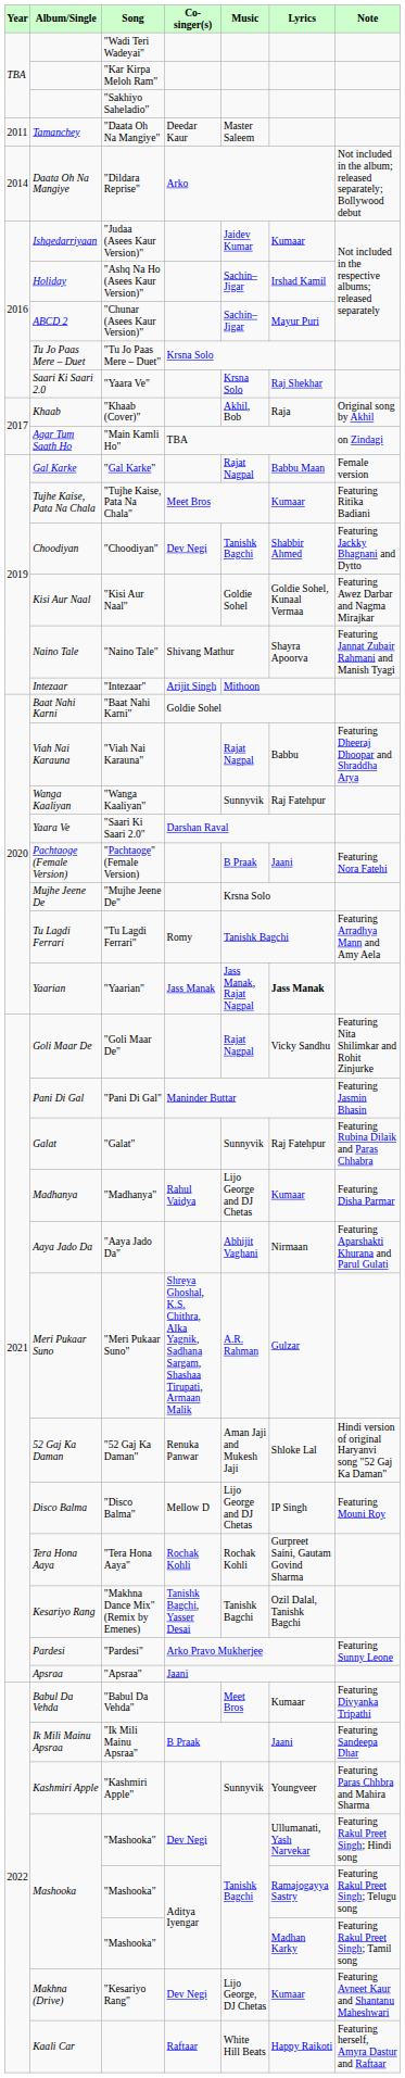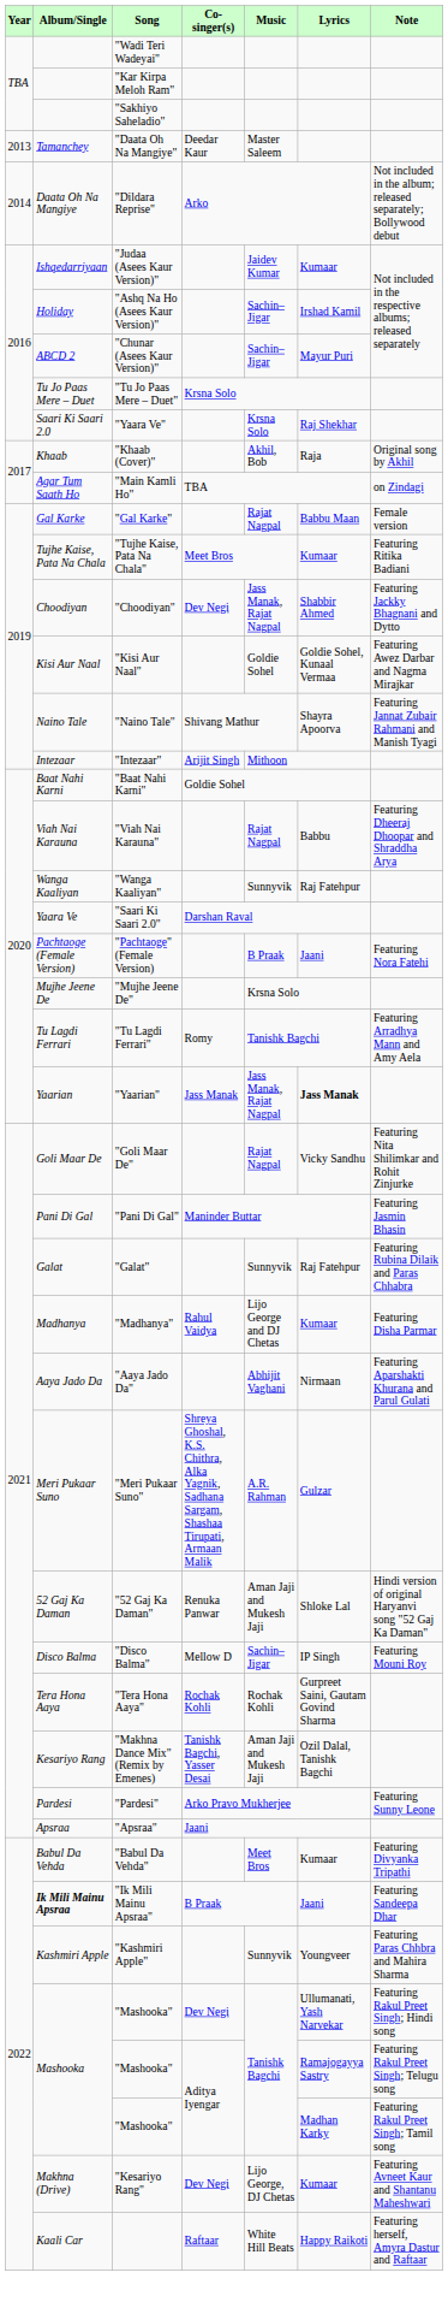"Daata Oh Na Mangiye" | Year: 2011 -> 2013
"Choodiyan" | Music: Tanishk Bagchi -> Jass Manak, Rajat Nagpal
"Disco Balma" | Music: Lijo George and DJ Chetas -> Sachin–Jigar
"Makhna Dance Mix" (Remix by Emenes) | Music: Tanishk Bagchi -> Aman Jaji and Mukesh Jaji
"Ik Mili Mainu Apsraa" | Album/Single: normal -> bold
